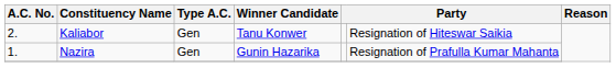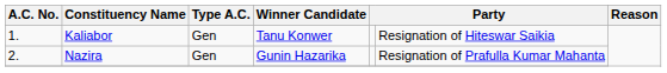Kaliabor | A.C. No.: 2. -> 1.
Nazira | A.C. No.: 1. -> 2.
